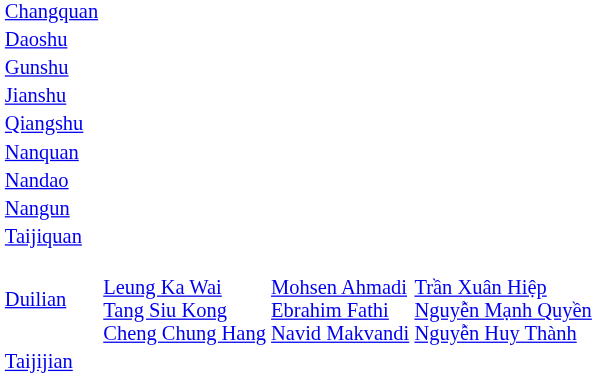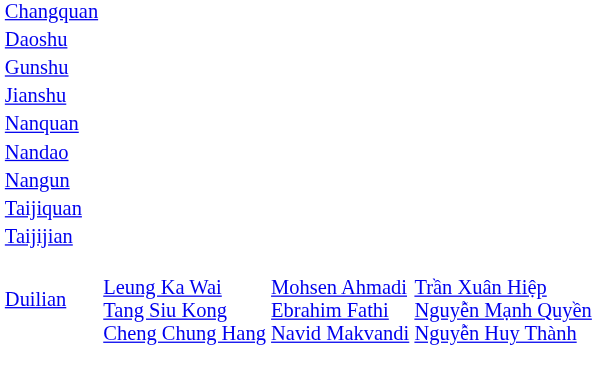- row: Qiangshu
rows swapped: Taijijian <-> Duilian
